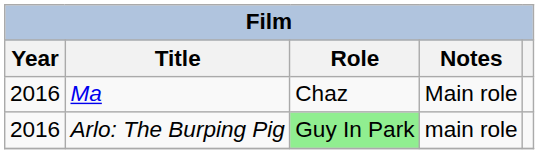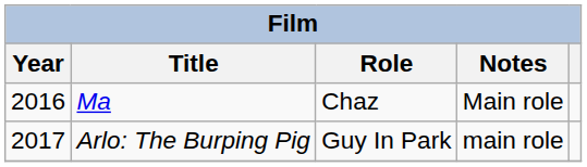Arlo: The Burping Pig | Year: 2016 -> 2017
Arlo: The Burping Pig | Role: lightgreen background -> no background
